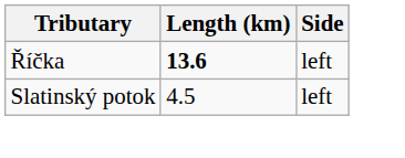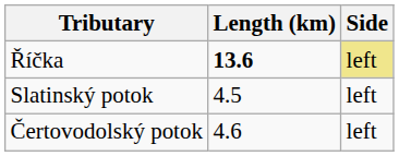Říčka | Side: no background -> khaki background
+ row: Čertovodolský potok | 4.6 | left
